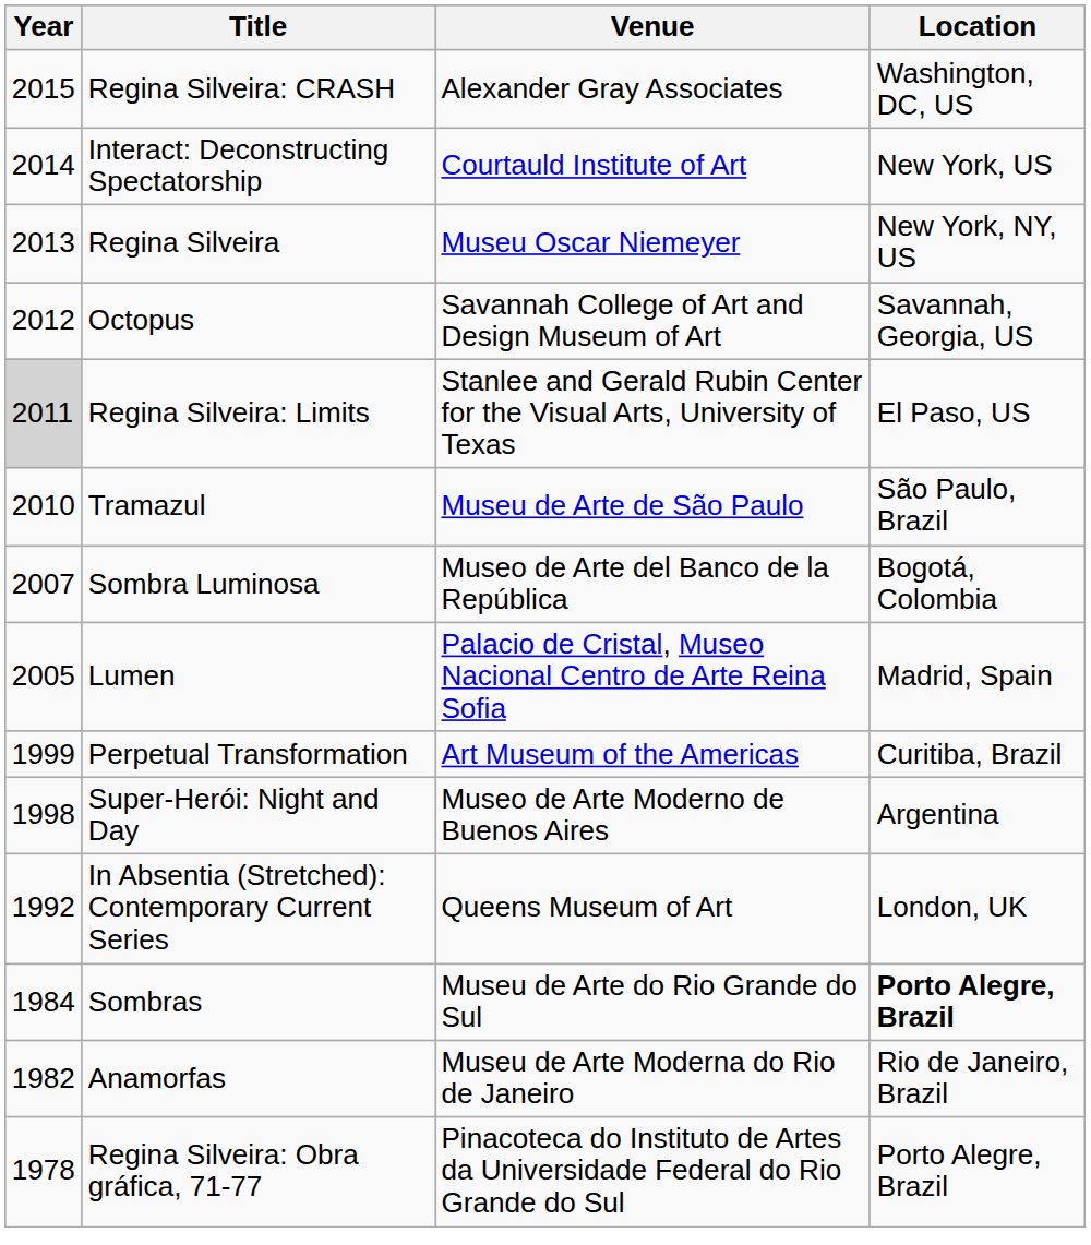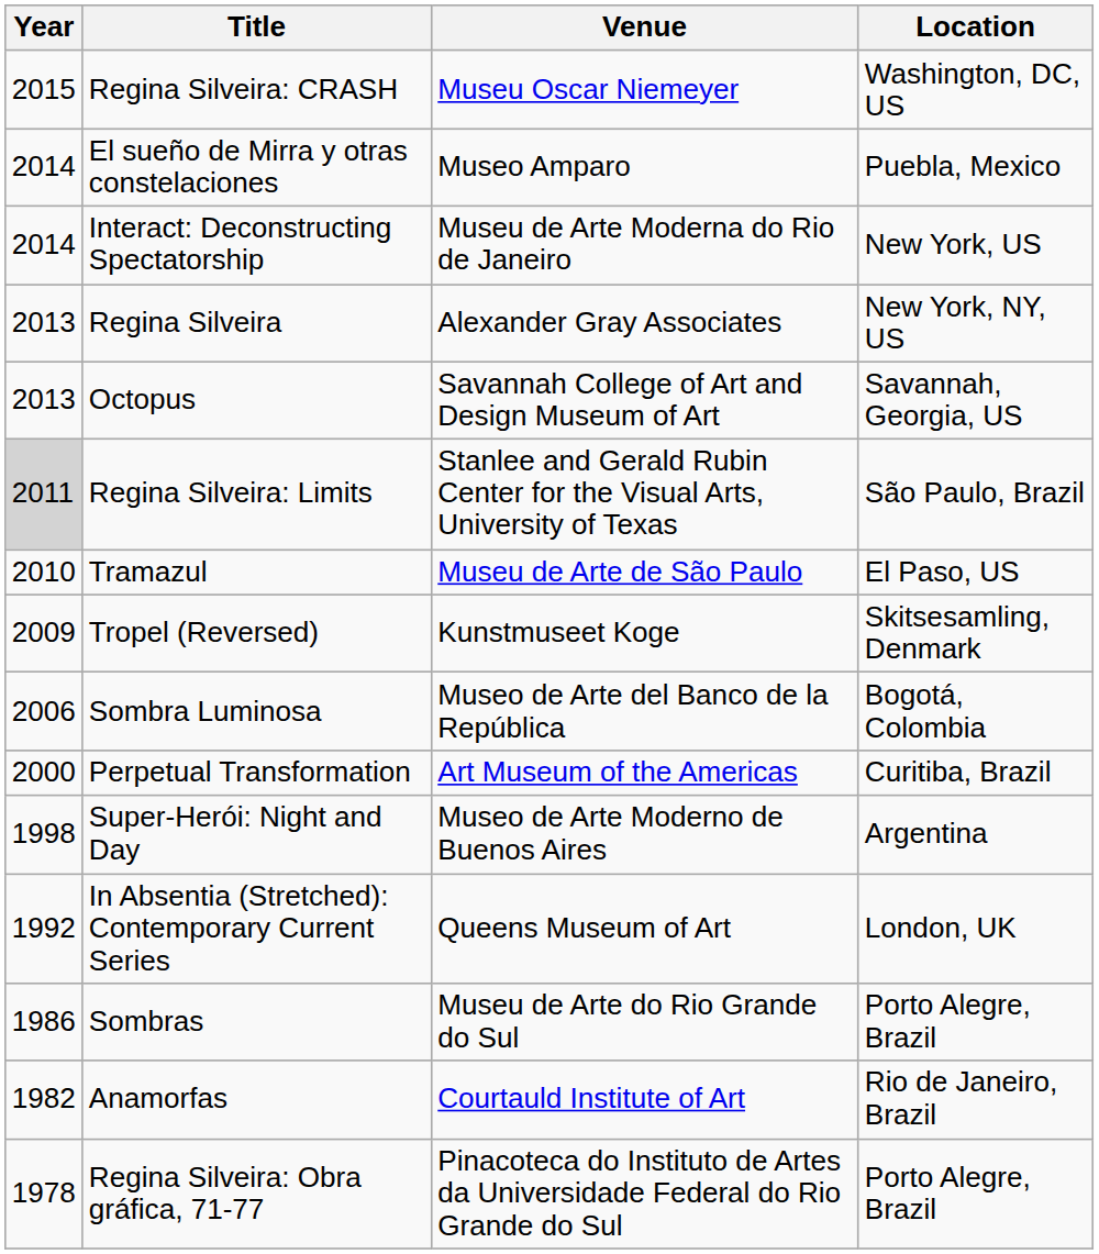Regina Silveira: CRASH | Venue: Alexander Gray Associates -> Museu Oscar Niemeyer
+ row: 2014 | El sueño de Mirra y otras constelaciones | Museo Amparo | Puebla, Mexico
Interact: Deconstructing Spectatorship | Venue: Courtauld Institute of Art -> Museu de Arte Moderna do Rio de Janeiro
Regina Silveira | Venue: Museu Oscar Niemeyer -> Alexander Gray Associates
Octopus | Year: 2012 -> 2013
Regina Silveira: Limits | Location: El Paso, US -> São Paulo, Brazil
Tramazul | Location: São Paulo, Brazil -> El Paso, US
+ row: 2009 | Tropel (Reversed) | Kunstmuseet Koge | Skitsesamling, Denmark
Sombra Luminosa | Year: 2007 -> 2006
- row: 2005 | Lumen | Palacio de Cristal, Museo Nacional Centro de Arte Reina Sofia | Madrid, Spain
Perpetual Transformation | Year: 1999 -> 2000
Sombras | Year: 1984 -> 1986
Sombras | Location: bold -> normal
Anamorfas | Venue: Museu de Arte Moderna do Rio de Janeiro -> Courtauld Institute of Art
